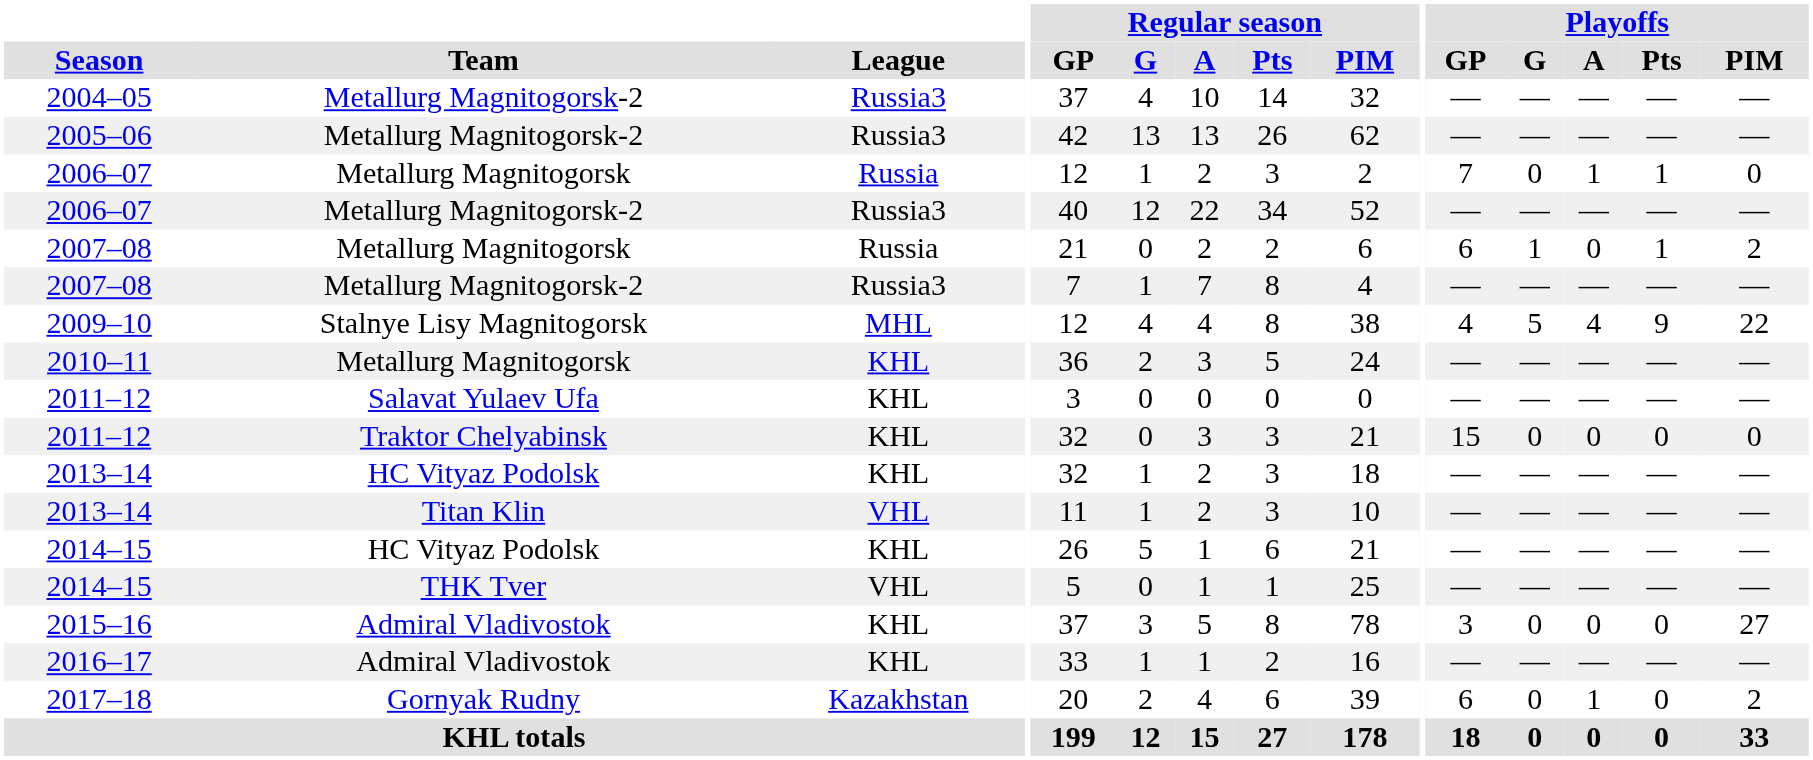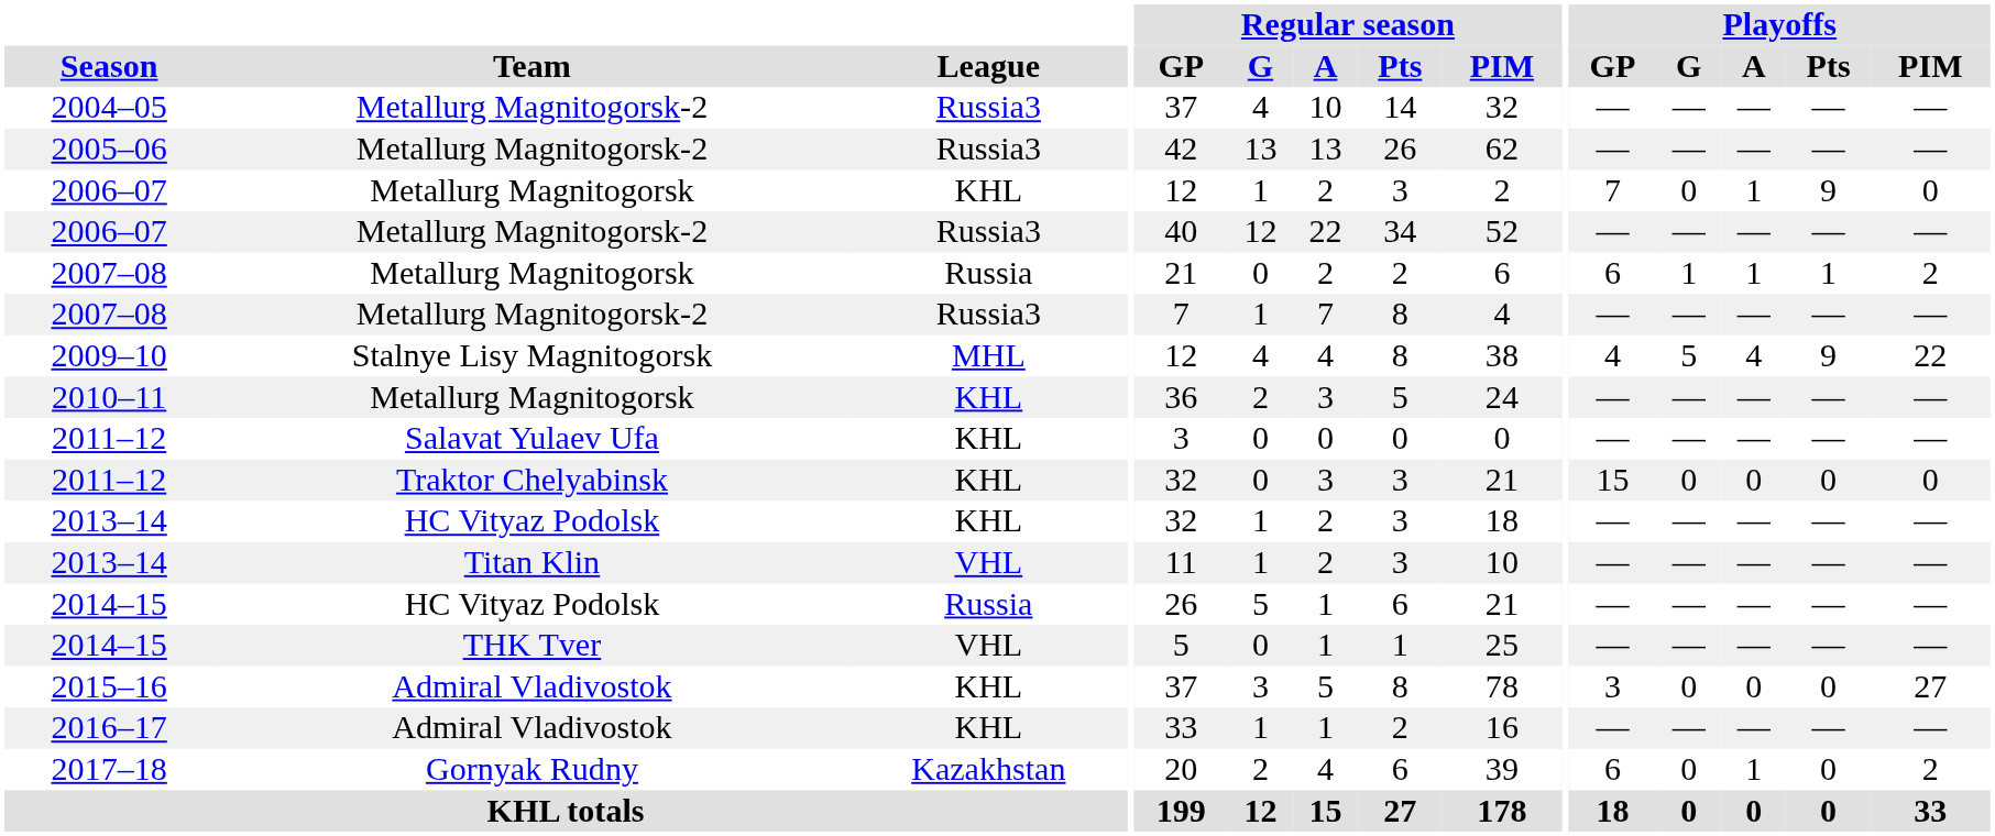2006–07 / Metallurg Magnitogorsk | League: Russia -> KHL
2006–07 / Metallurg Magnitogorsk | Playoffs / Pts: 1 -> 9
2007–08 / Metallurg Magnitogorsk | Playoffs / A: 0 -> 1
2014–15 / HC Vityaz Podolsk | League: KHL -> Russia
